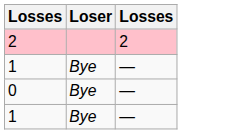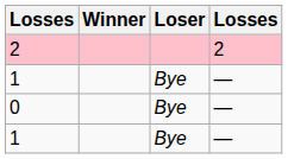+ column: Winner
